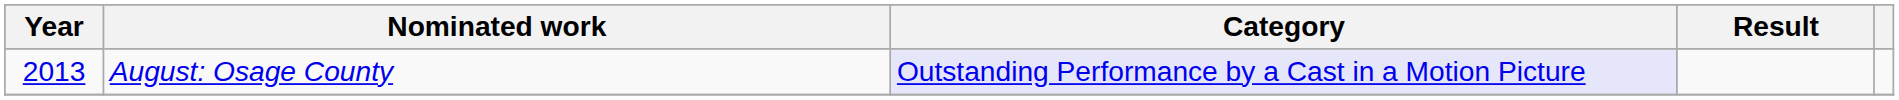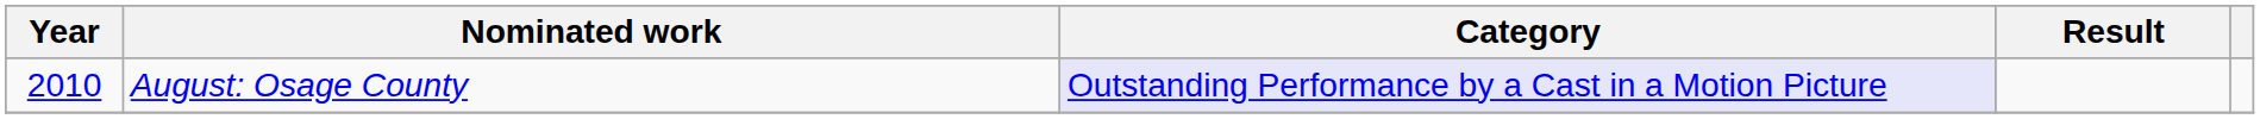August: Osage County | Year: 2013 -> 2010
